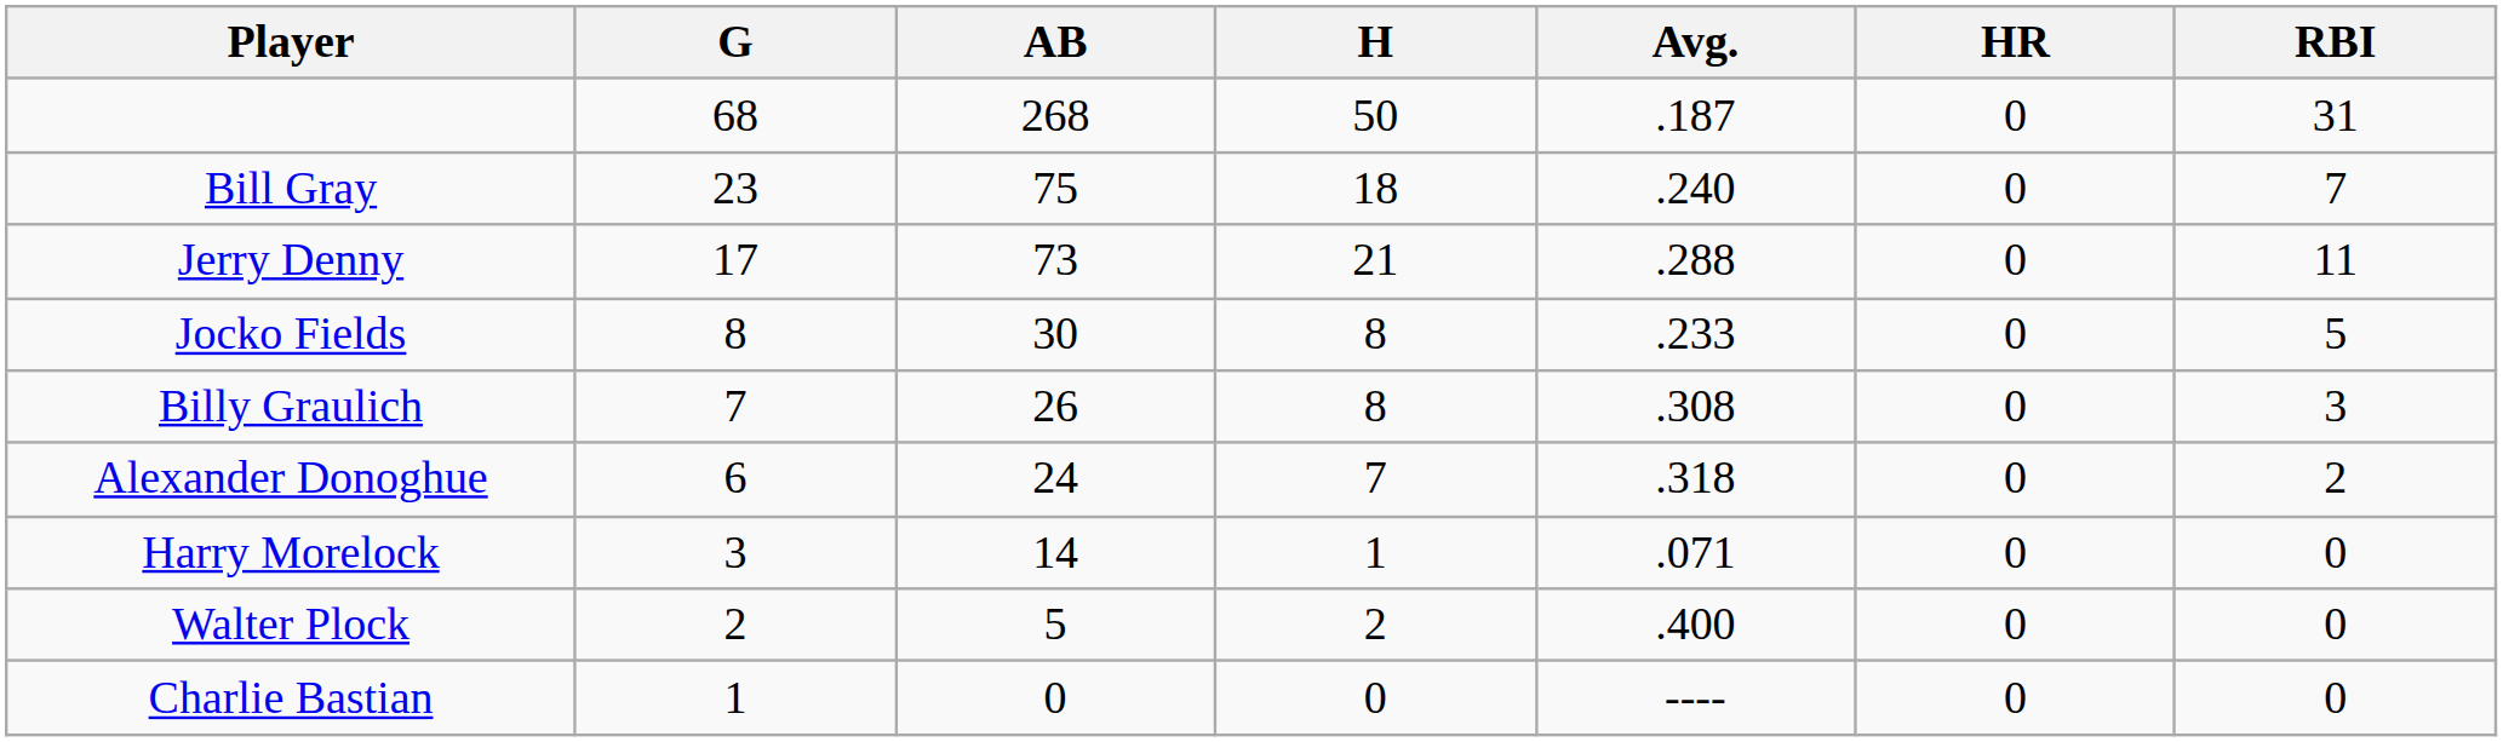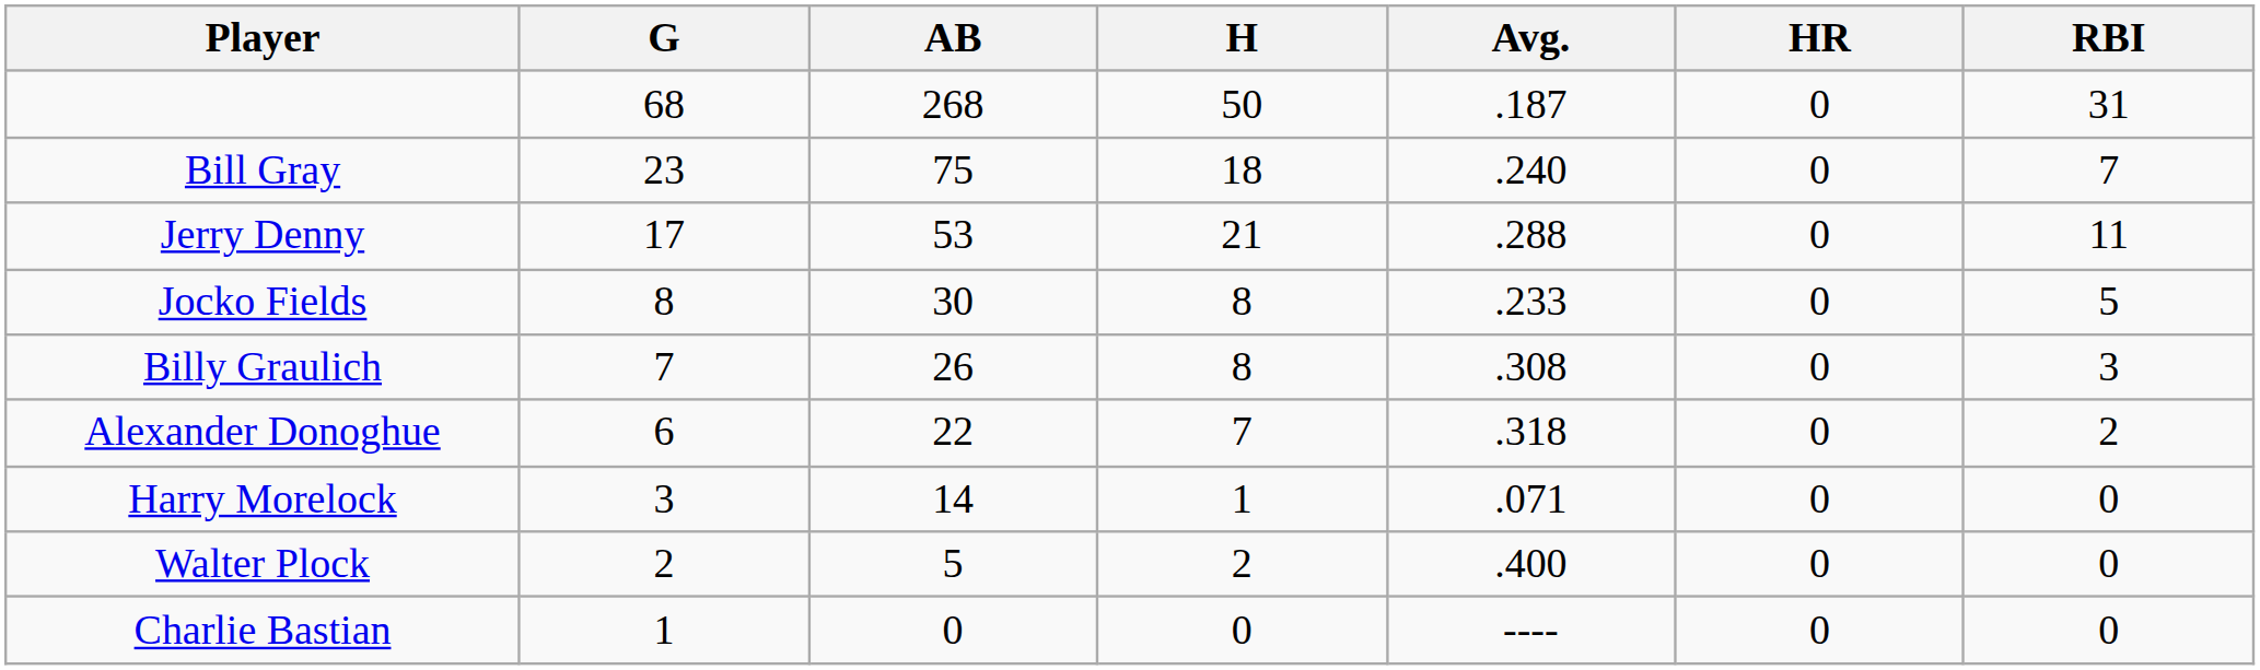Jerry Denny | AB: 73 -> 53
Alexander Donoghue | AB: 24 -> 22
